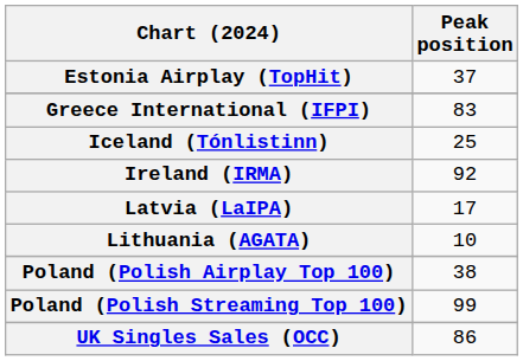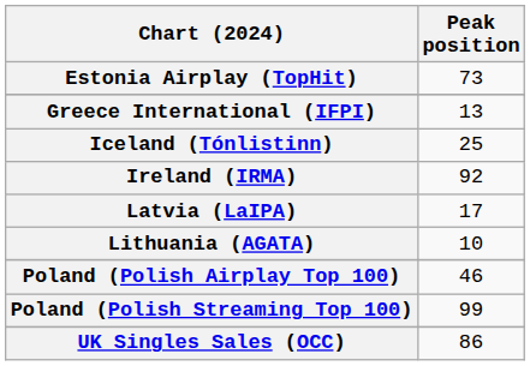Estonia Airplay (TopHit) | Peak position: 37 -> 73
Greece International (IFPI) | Peak position: 83 -> 13
Poland (Polish Airplay Top 100) | Peak position: 38 -> 46
